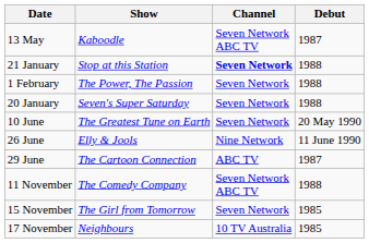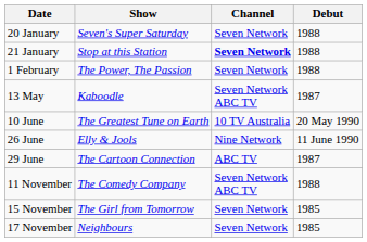rows swapped: 20 January <-> 13 May
10 June | Channel: Seven Network -> 10 TV Australia
17 November | Channel: 10 TV Australia -> Seven Network
